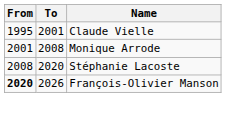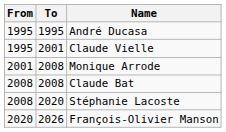+ row: 1995 | 1995 | André Ducasa
+ row: 2008 | 2008 | Claude Bat
François-Olivier Manson | From: bold -> normal
